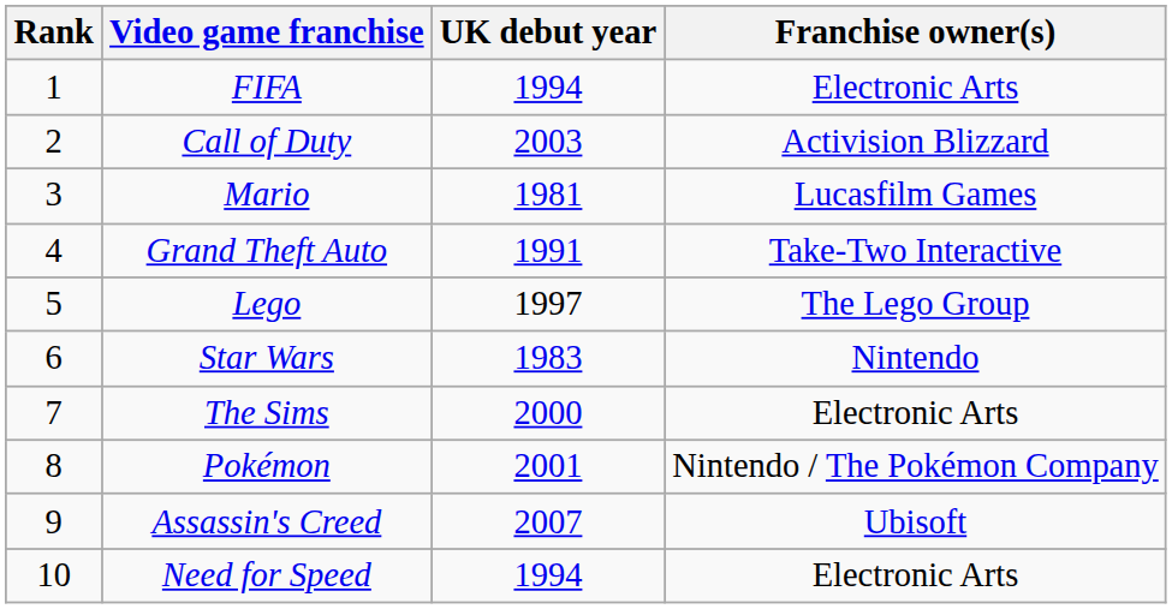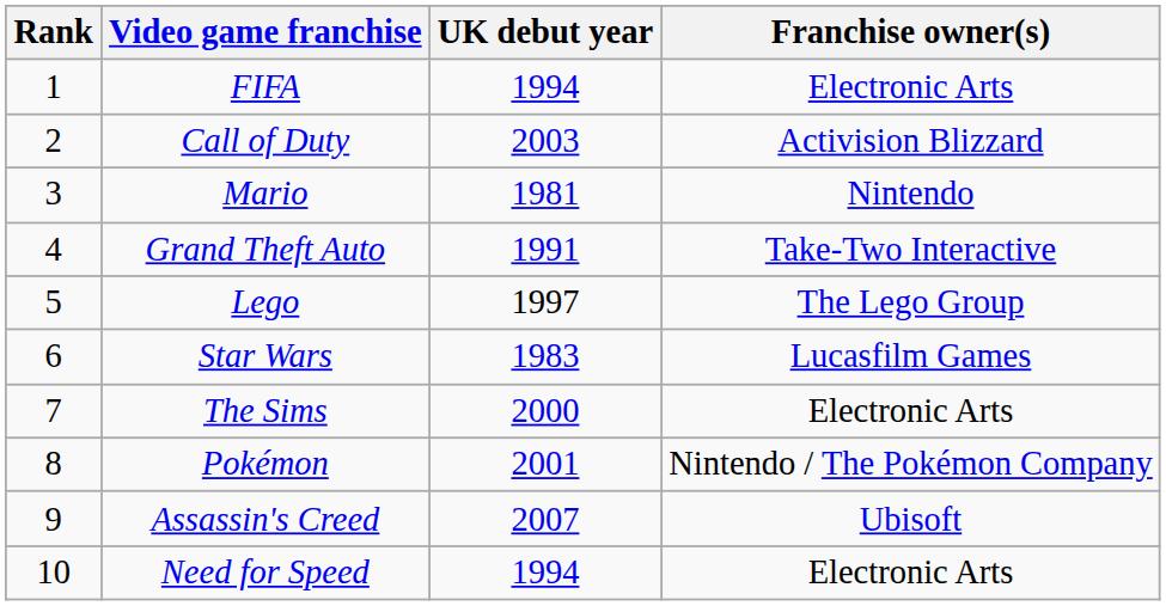Mario | Franchise owner(s): Lucasfilm Games -> Nintendo
Star Wars | Franchise owner(s): Nintendo -> Lucasfilm Games
